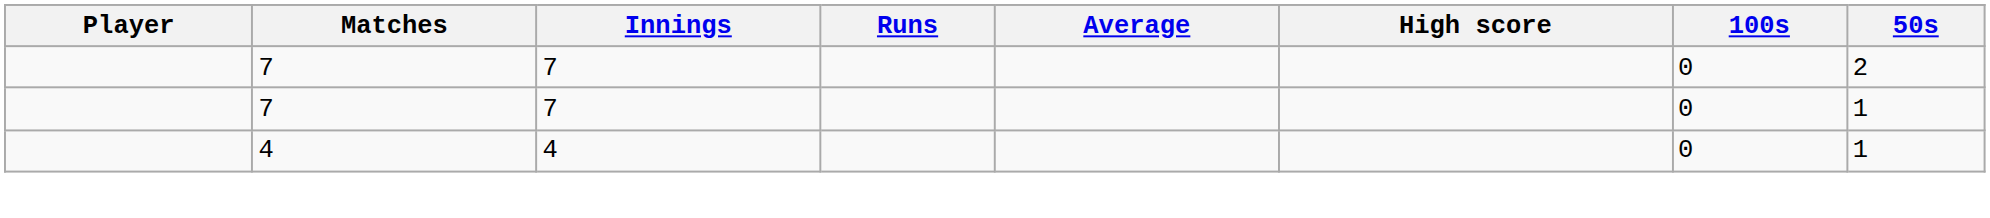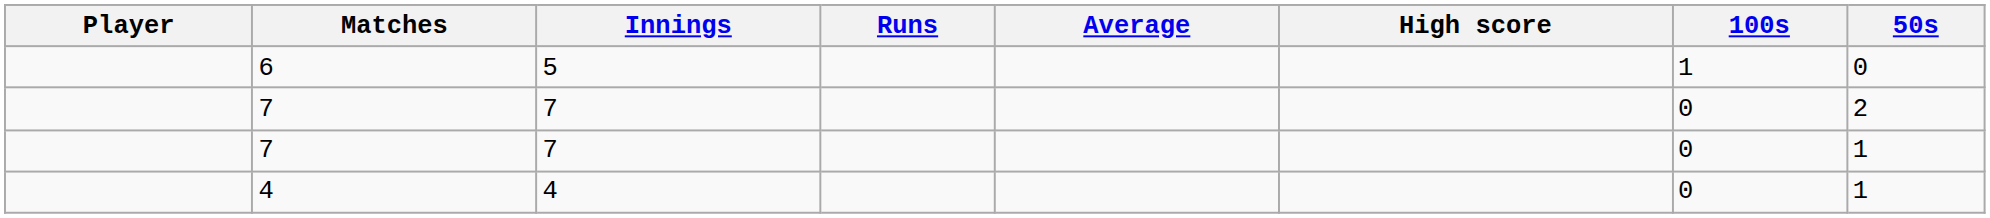+ row: 6 | 5 | 1 | 0
